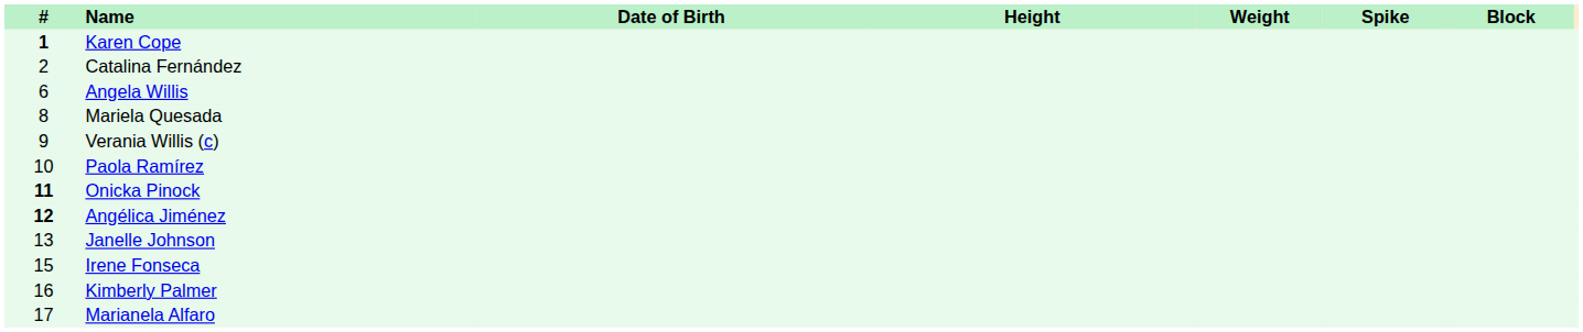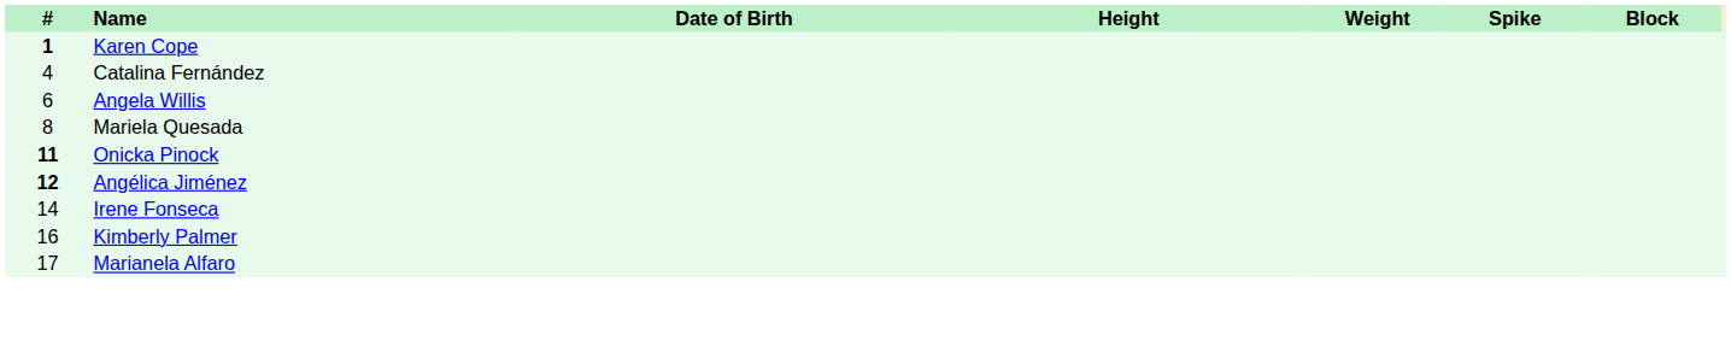Catalina Fernández | #: 2 -> 4
- row: 9 | Verania Willis (c)
- row: 10 | Paola Ramírez
- row: 13 | Janelle Johnson
Irene Fonseca | #: 15 -> 14
